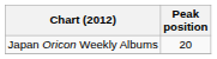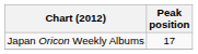Japan Oricon Weekly Albums | Peak position: 20 -> 17
